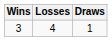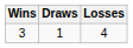columns swapped: Losses <-> Draws
